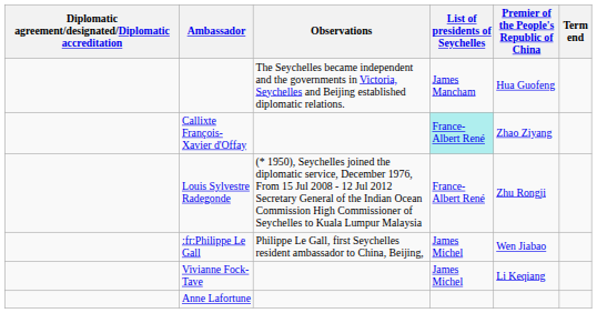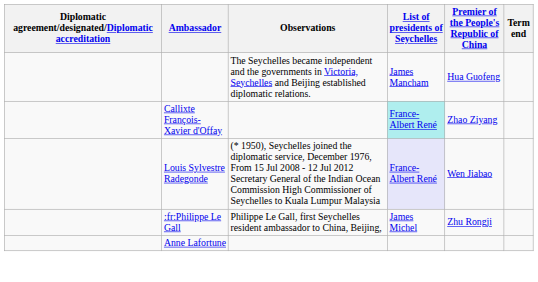Louis Sylvestre Radegonde | List of presidents of Seychelles: no background -> lavender background
Louis Sylvestre Radegonde | Premier of the People's Republic of China: Zhu Rongji -> Wen Jiabao
:fr:Philippe Le Gall | Premier of the People's Republic of China: Wen Jiabao -> Zhu Rongji
- row: Vivianne Fock-Tave | James Michel | Li Keqiang
